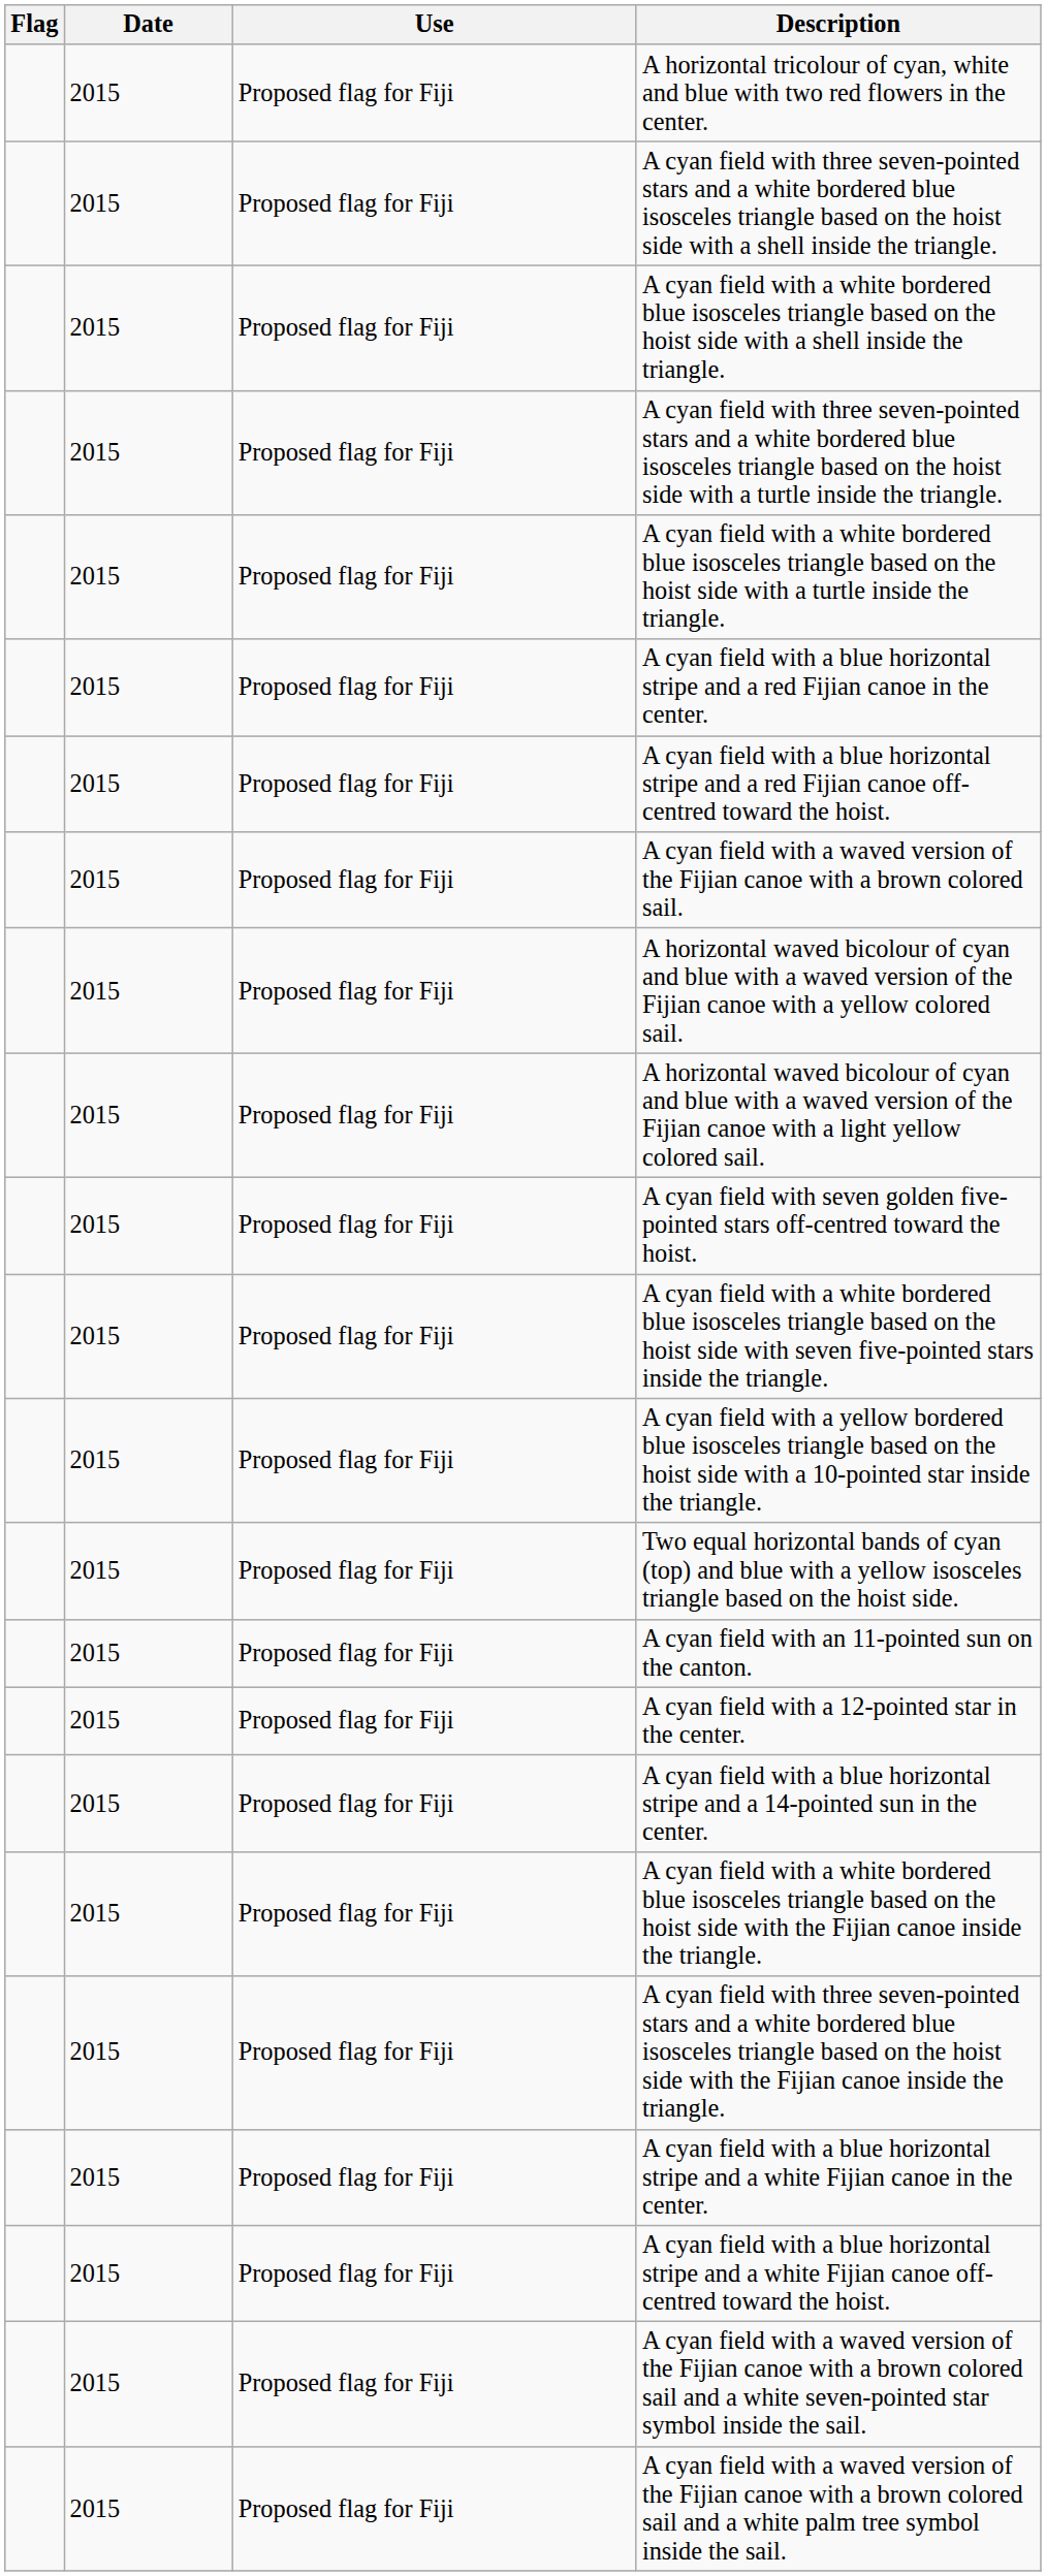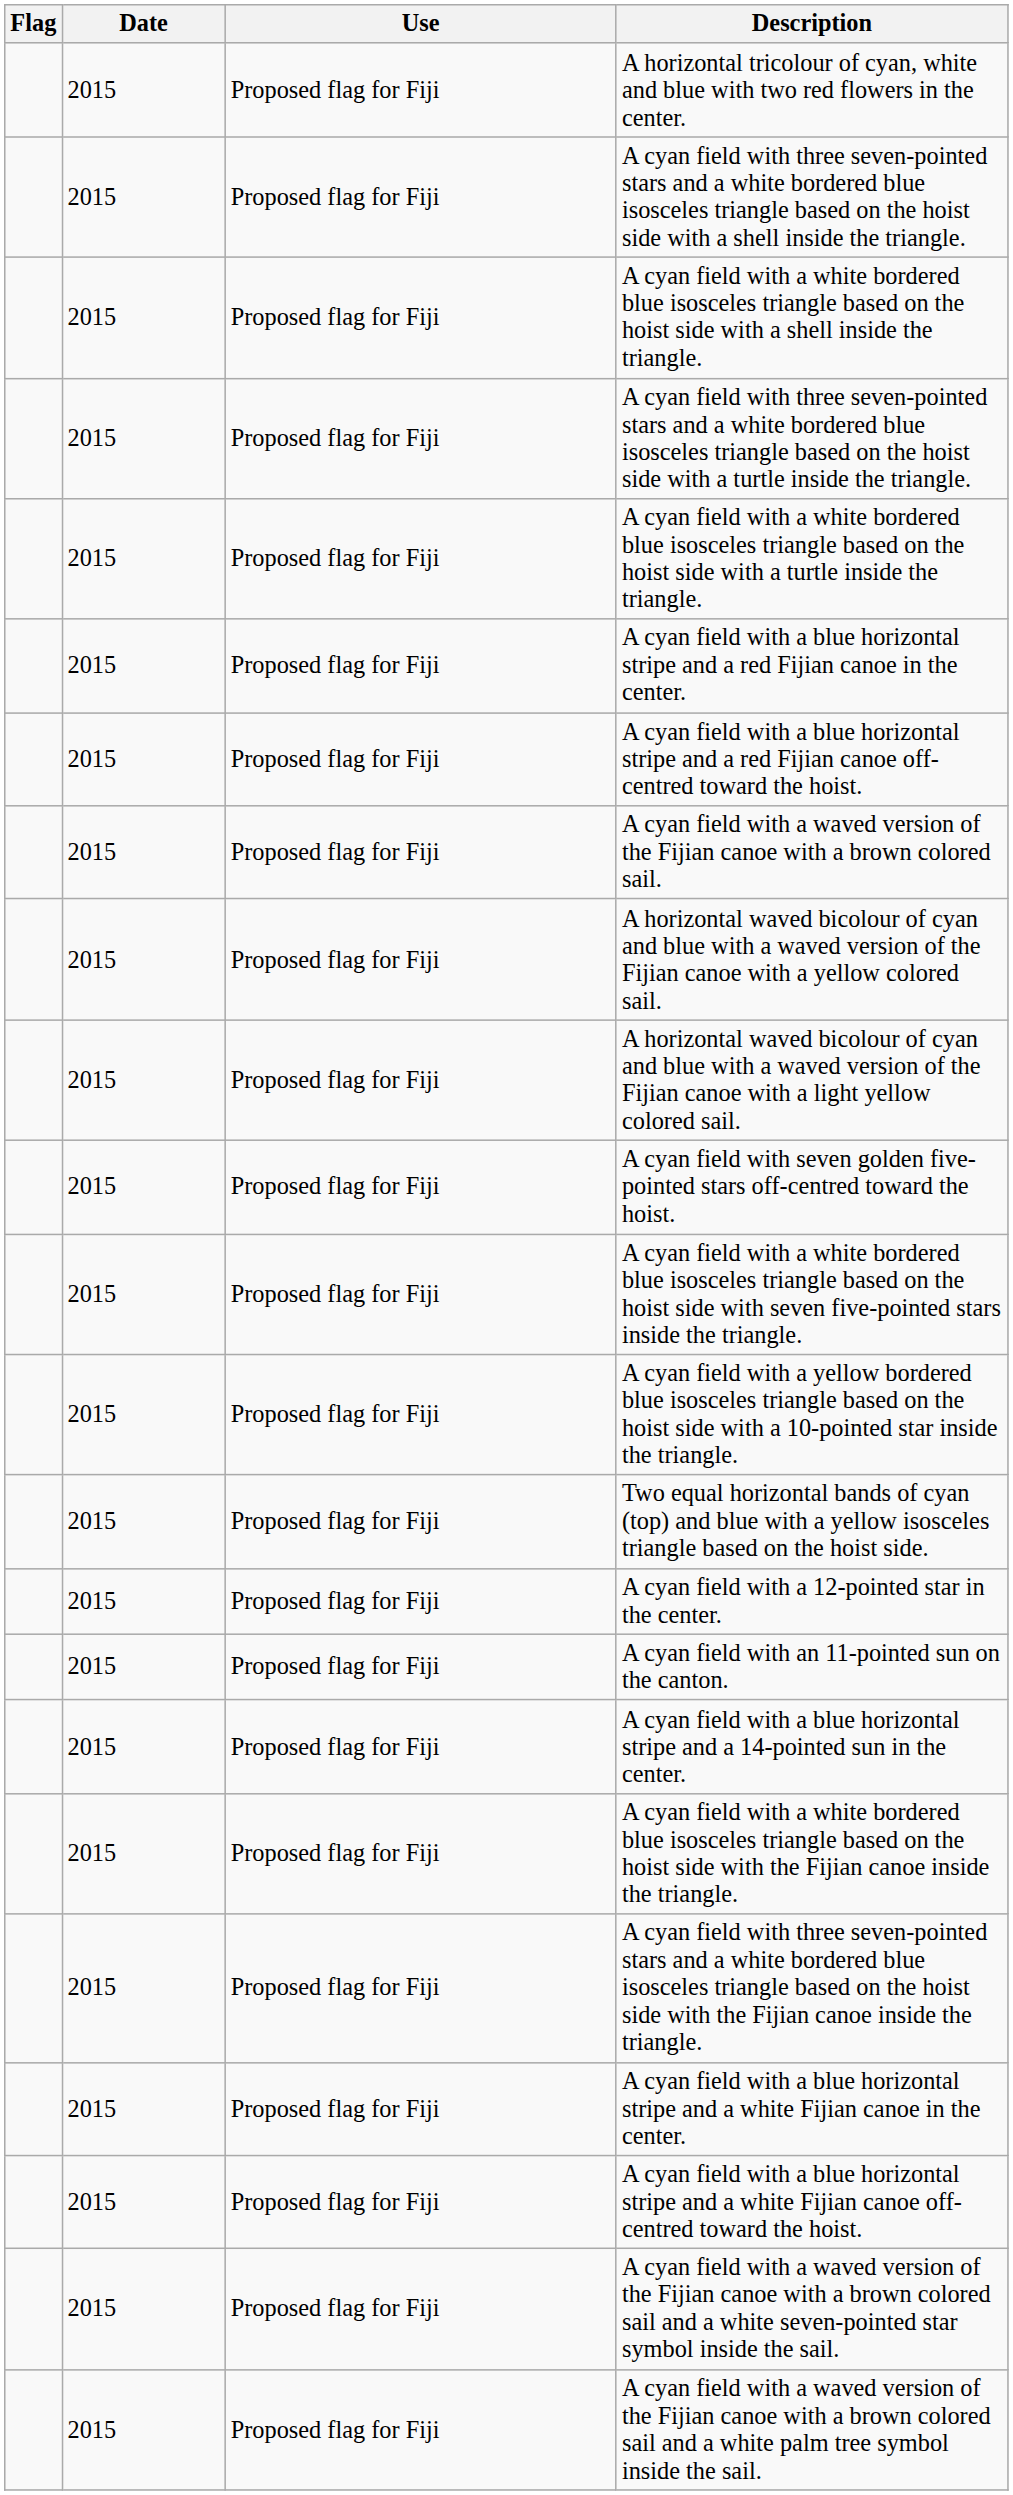rows swapped: A cyan field with an 11-pointed sun on the canton. <-> A cyan field with a 12-pointed star in the center.
